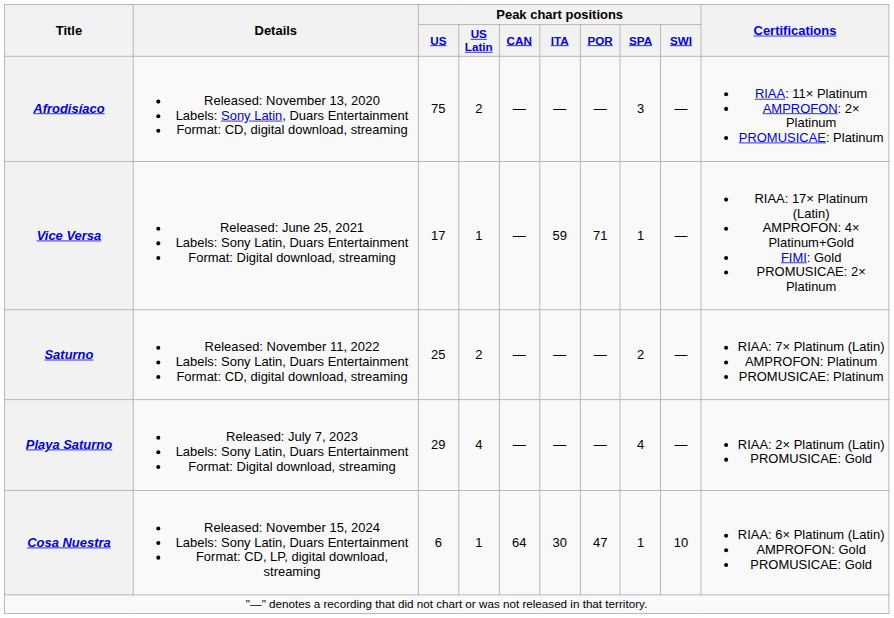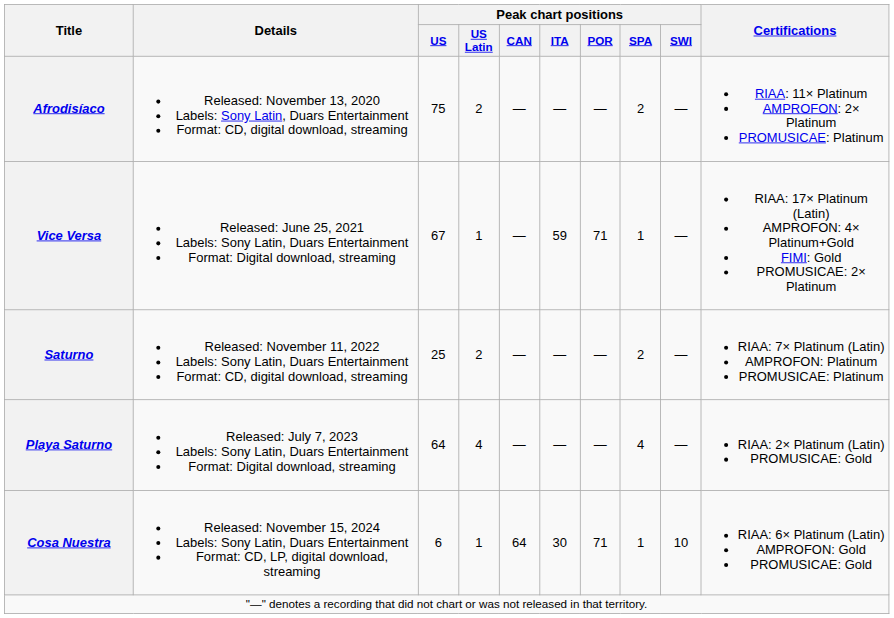Afrodisíaco | Peak chart positions / SPA: 3 -> 2
Vice Versa | Peak chart positions / US: 17 -> 67
Playa Saturno | Peak chart positions / US: 29 -> 64
Cosa Nuestra | Peak chart positions / POR: 47 -> 71
